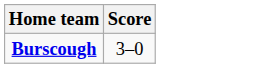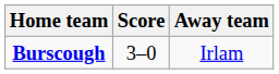+ column: Away team | Irlam
